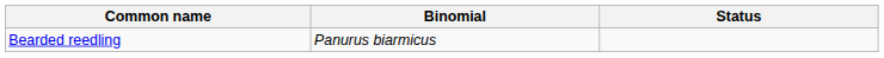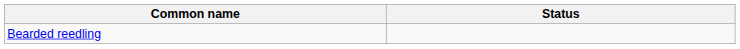- column: Binomial | Panurus biarmicus
